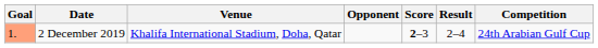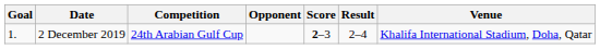columns swapped: Venue <-> Competition
2 December 2019 | Goal: lightsalmon background -> no background
